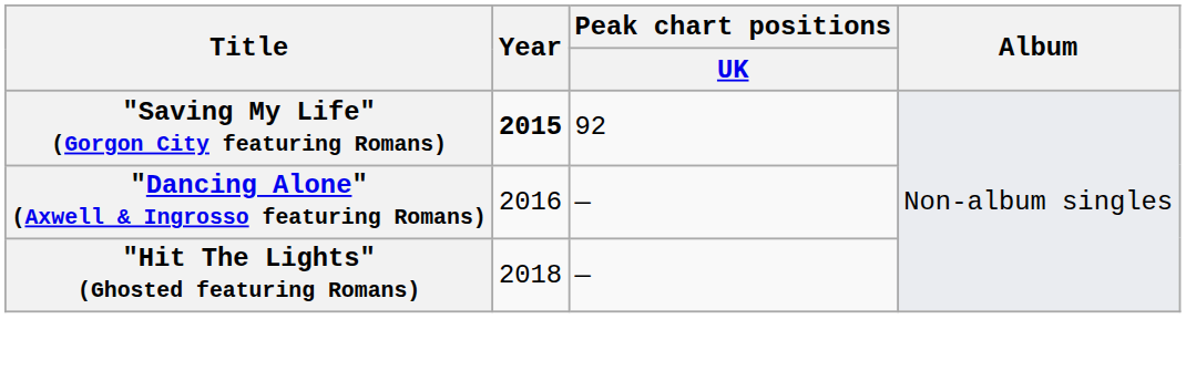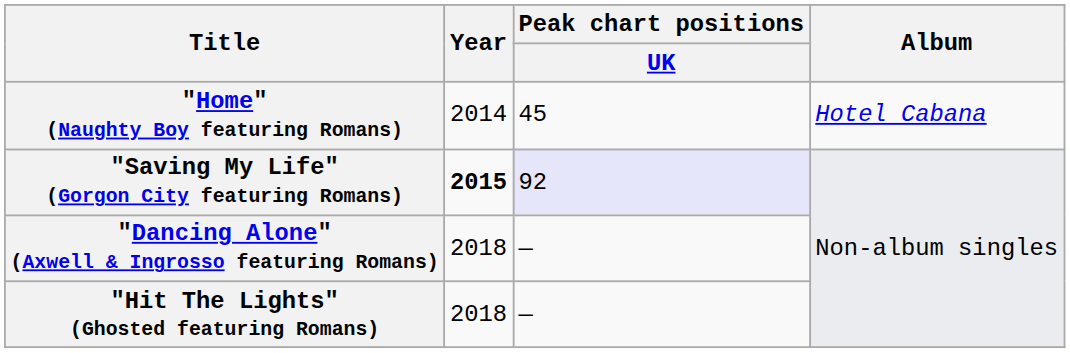+ row: "Home" (Naughty Boy featuring Romans) | 2014 | 45 | Hotel Cabana
"Saving My Life" (Gorgon City featuring Romans) | Peak chart positions / UK: no background -> lavender background
"Dancing Alone" (Axwell & Ingrosso featuring Romans) | Year: 2016 -> 2018
